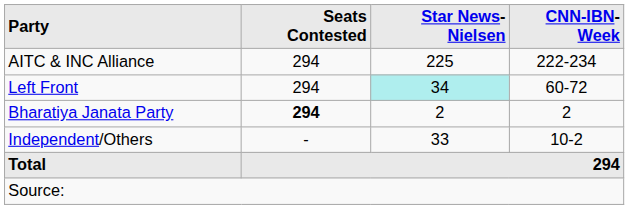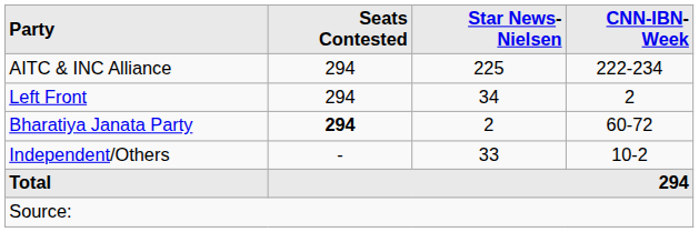Left Front | Star News-Nielsen: paleturquoise background -> no background
Left Front | CNN-IBN-Week: 60-72 -> 2
Bharatiya Janata Party | CNN-IBN-Week: 2 -> 60-72
